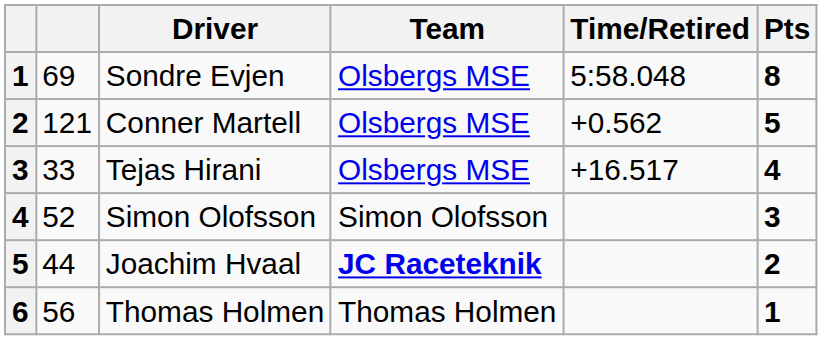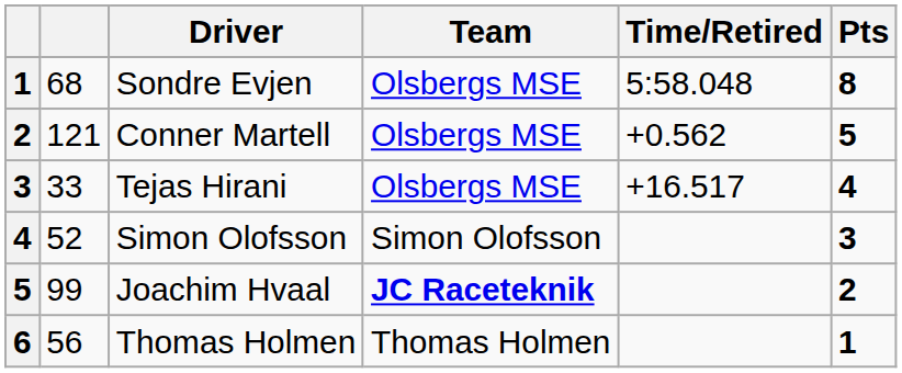Sondre Evjen | column 2: 69 -> 68
Joachim Hvaal | column 2: 44 -> 99
